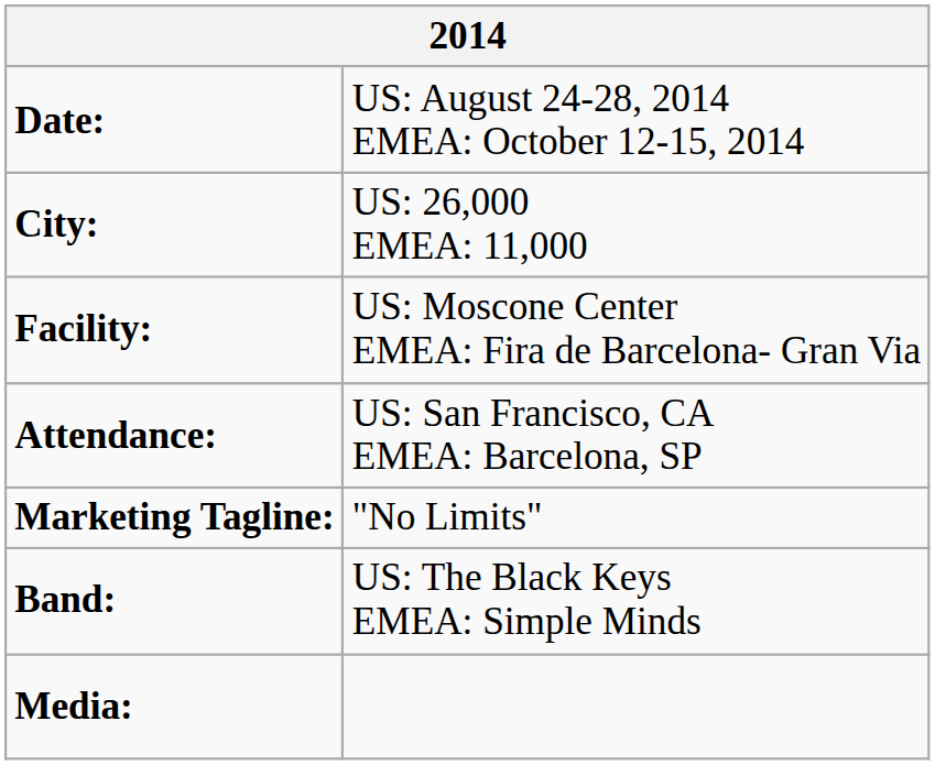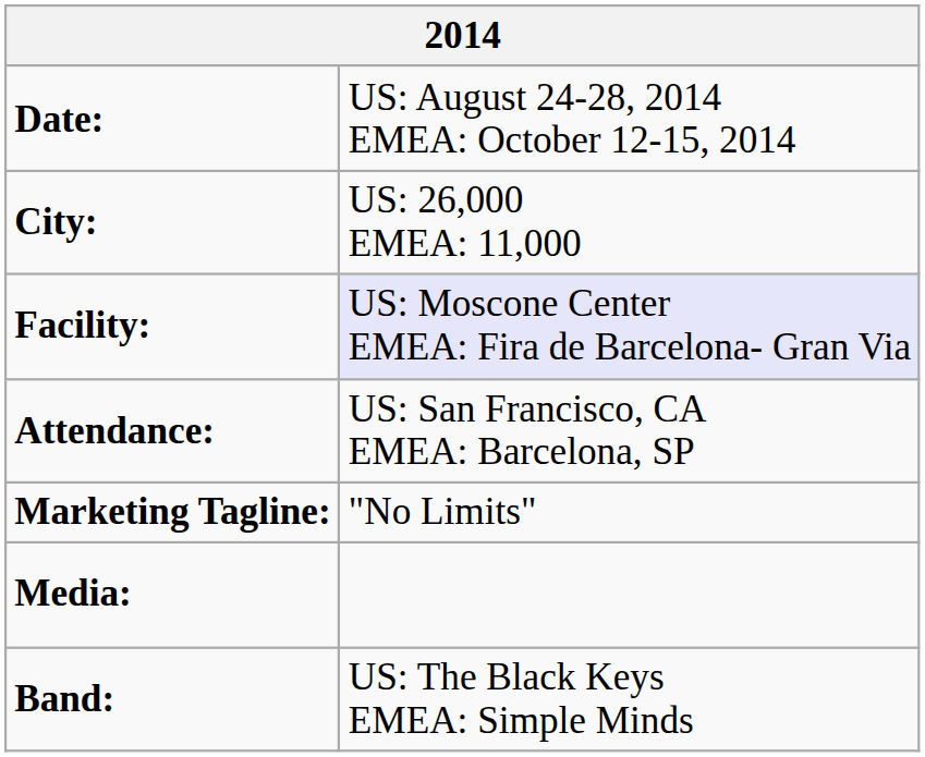Facility: | column 2: no background -> lavender background
rows swapped: Band: <-> Media:
